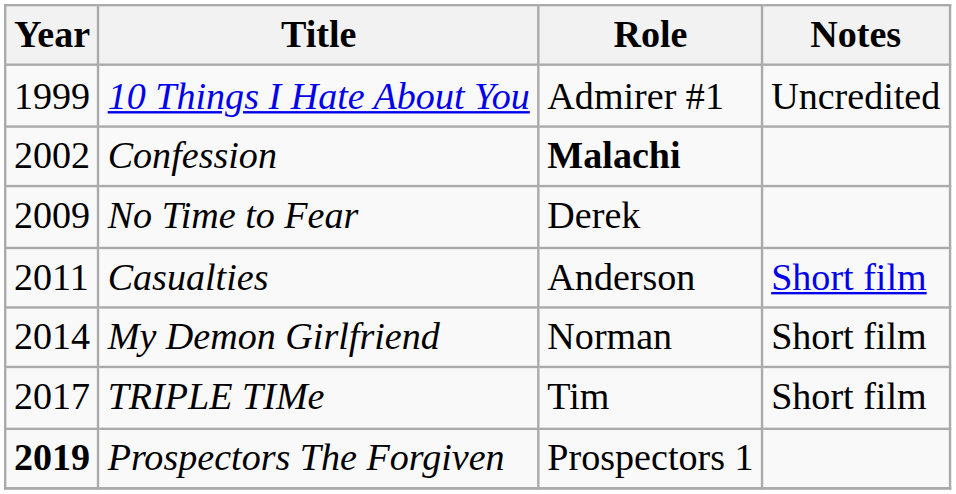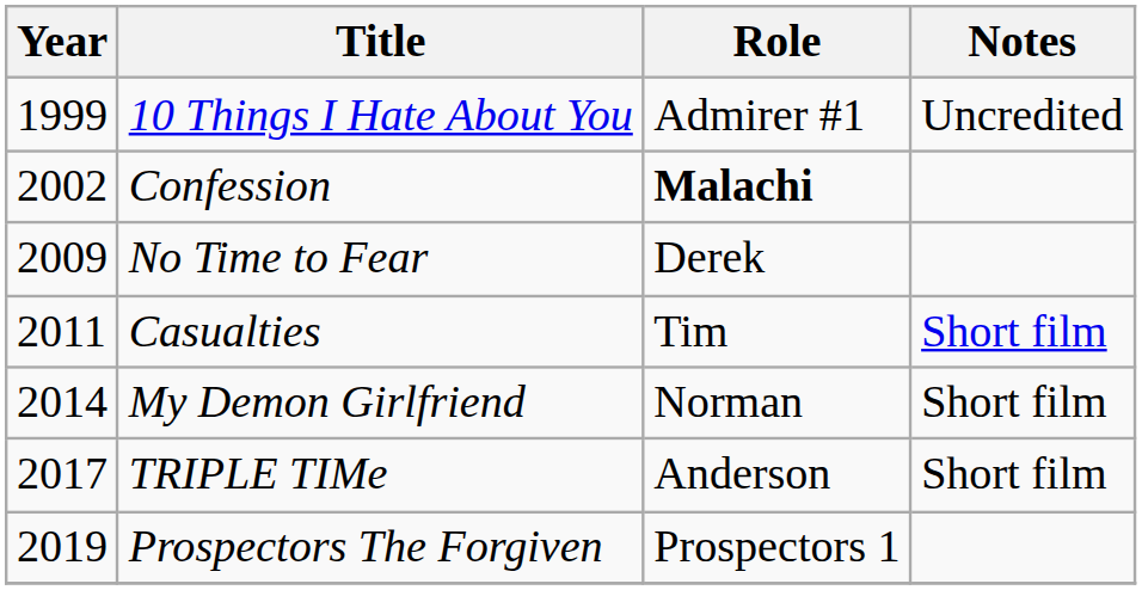Casualties | Role: Anderson -> Tim
TRIPLE TIMe | Role: Tim -> Anderson
Prospectors The Forgiven | Year: bold -> normal
